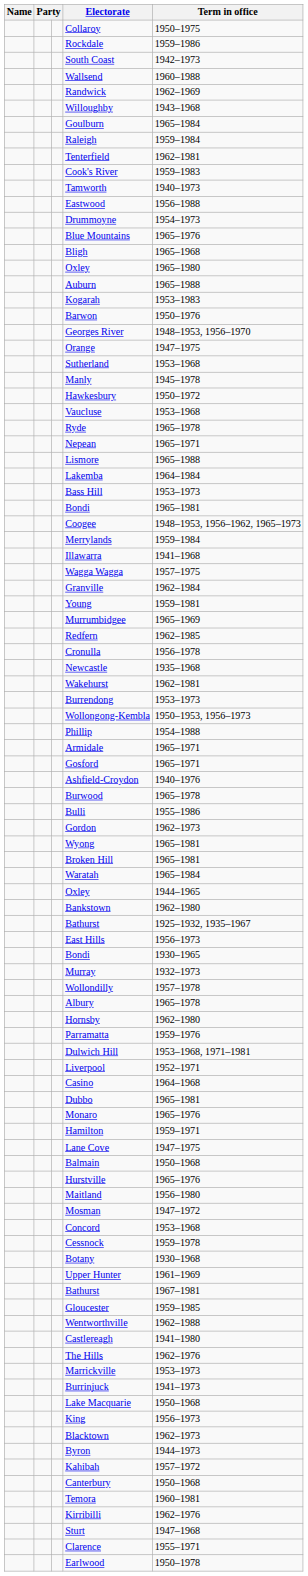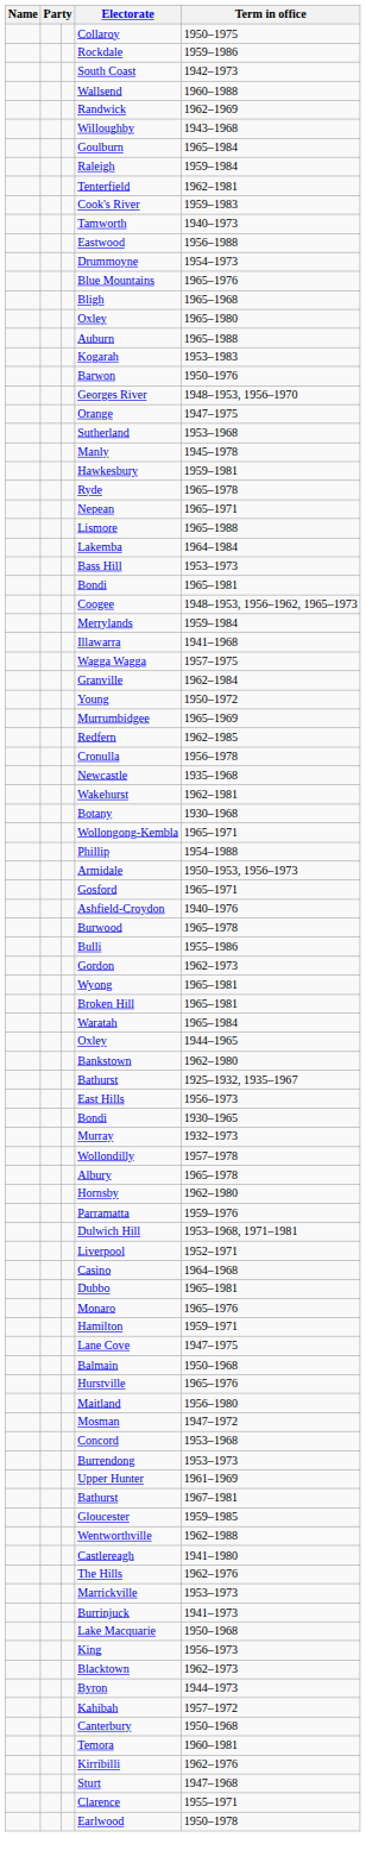Hawkesbury | Term in office: 1950–1972 -> 1959–1981
- row: Vaucluse | 1953–1968
Young | Term in office: 1959–1981 -> 1950–1972
rows swapped: Botany <-> Burrendong
Wollongong-Kembla | Term in office: 1950–1953, 1956–1973 -> 1965–1971
Armidale | Term in office: 1965–1971 -> 1950–1953, 1956–1973
- row: Cessnock | 1959–1978
